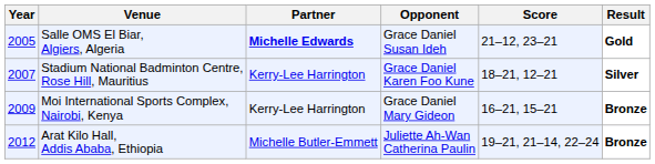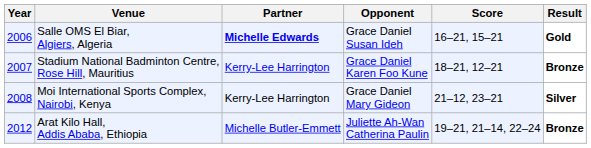Salle OMS El Biar, Algiers, Algeria | Year: 2005 -> 2006
Salle OMS El Biar, Algiers, Algeria | Score: 21–12, 23–21 -> 16–21, 15–21
Stadium National Badminton Centre, Rose Hill, Mauritius | Result: Silver -> Bronze
Moi International Sports Complex, Nairobi, Kenya | Year: 2009 -> 2008
Moi International Sports Complex, Nairobi, Kenya | Score: 16–21, 15–21 -> 21–12, 23–21
Moi International Sports Complex, Nairobi, Kenya | Result: Bronze -> Silver
